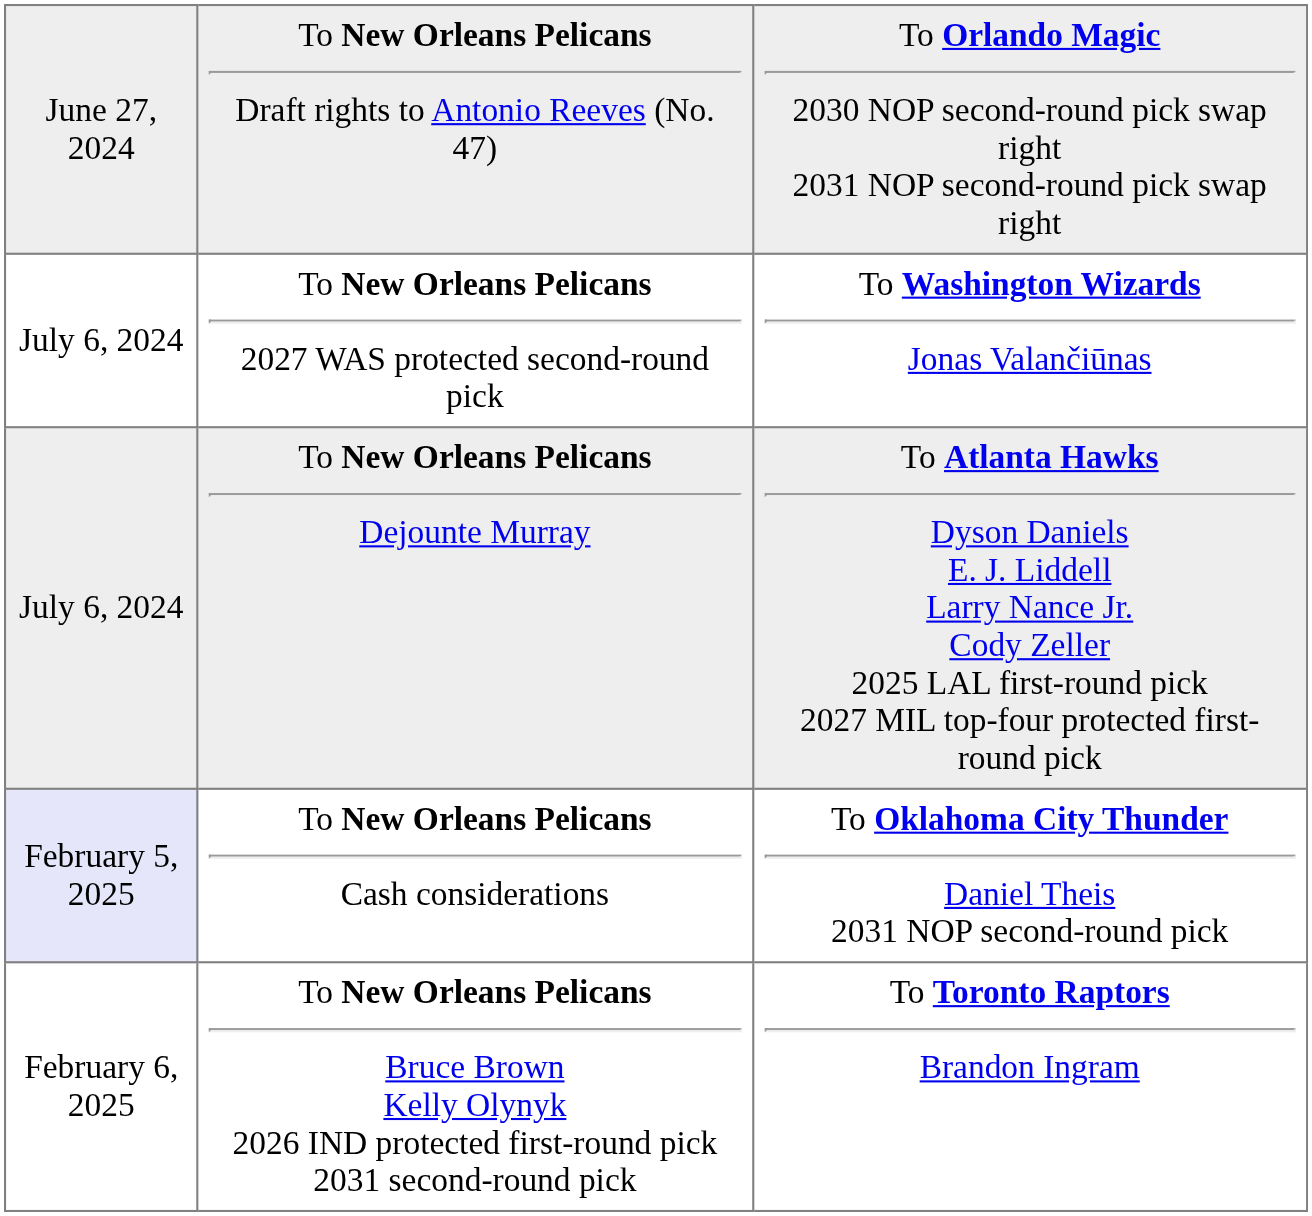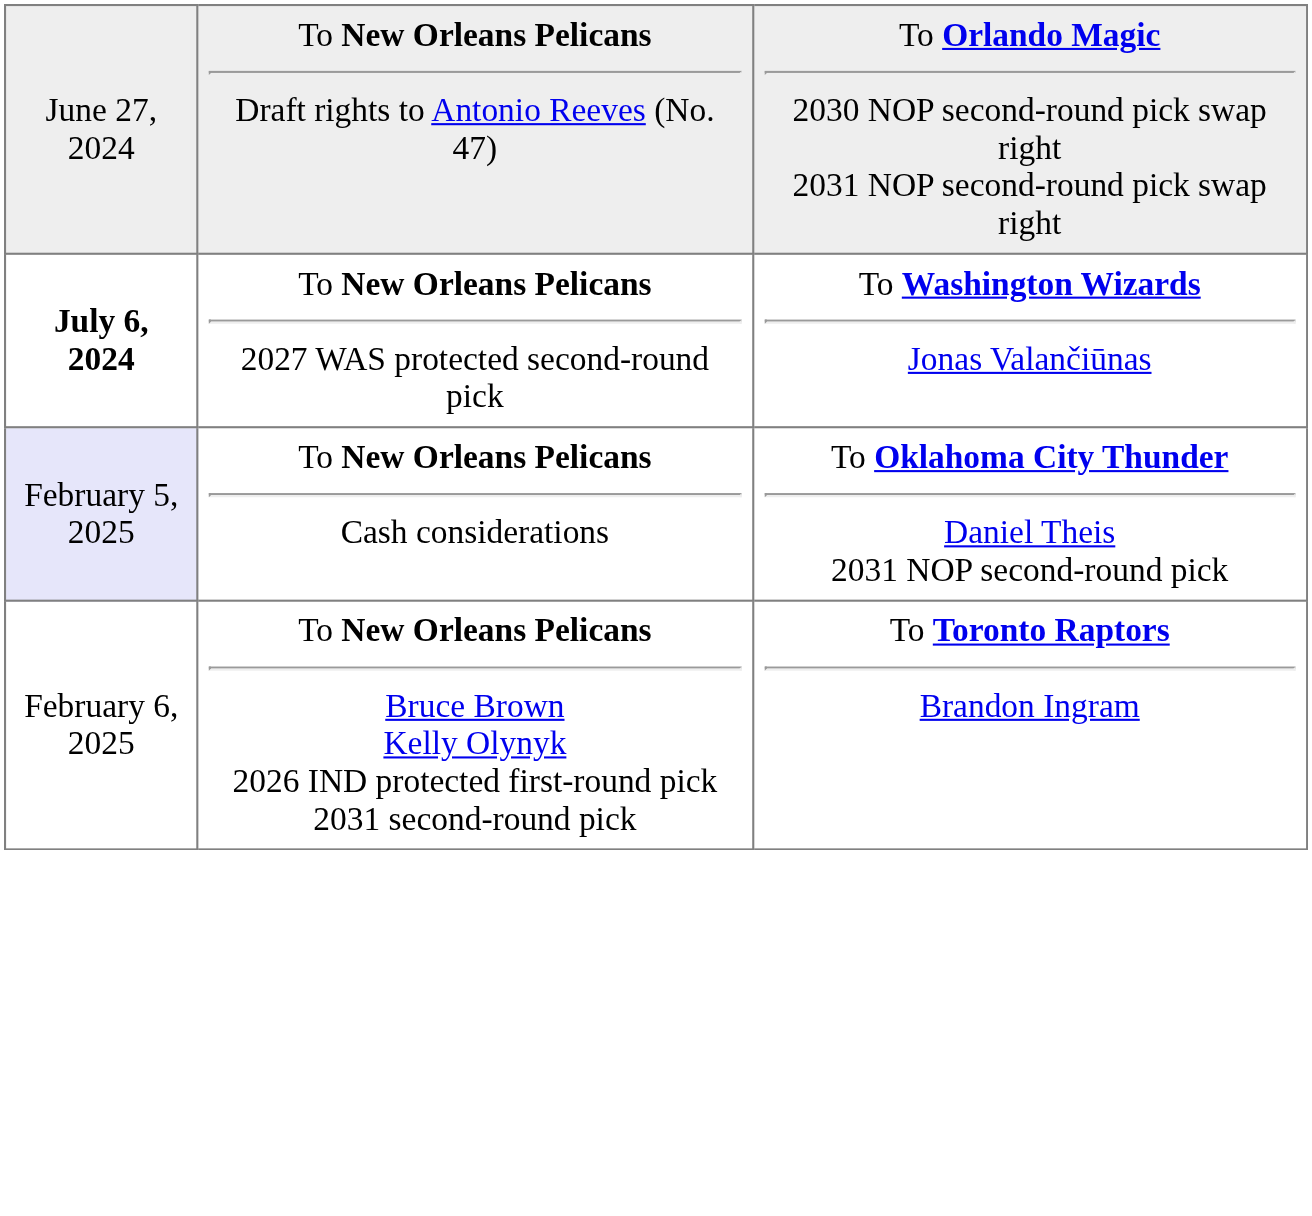To New Orleans Pelicans 2027 WAS protected second-round pick | column 1: normal -> bold
- row: July 6, 2024 | To New Orleans Pelicans Dejounte Murray | To Atlanta Hawks Dyson Daniels E. J. Liddell Larry Nance Jr. Cody Zeller 2025 LAL first-round pick 2027 MIL top-four protected first-round pick
